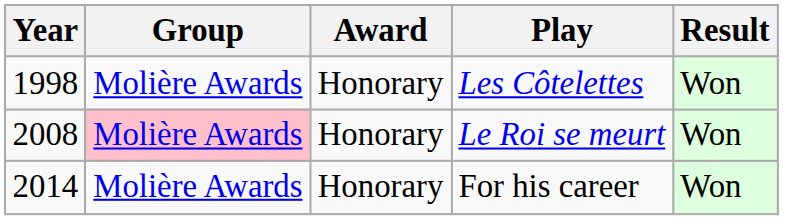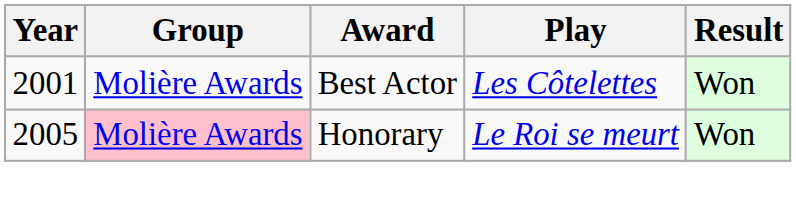Les Côtelettes | Year: 1998 -> 2001
Les Côtelettes | Award: Honorary -> Best Actor
Le Roi se meurt | Year: 2008 -> 2005
- row: 2014 | Molière Awards | Honorary | For his career | Won
